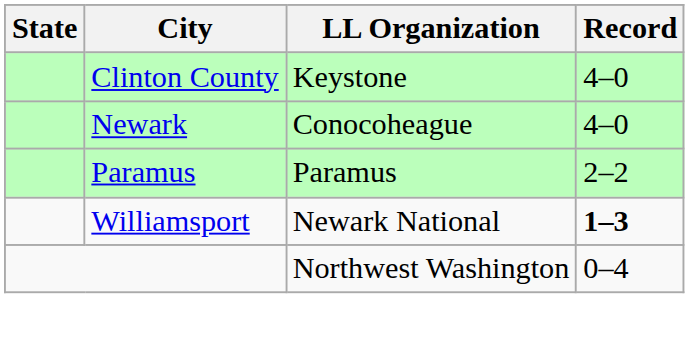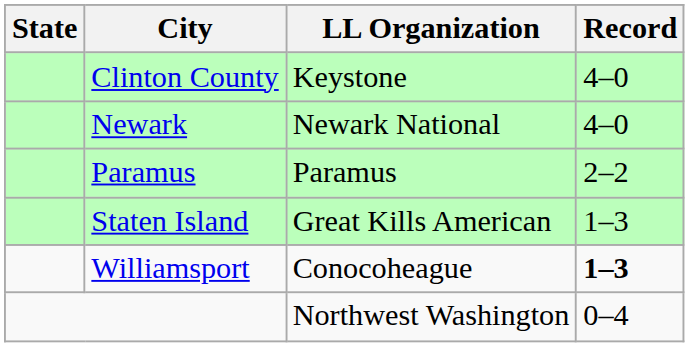Newark | LL Organization: Conocoheague -> Newark National
+ row: Staten Island | Great Kills American | 1–3
Williamsport | LL Organization: Newark National -> Conocoheague
